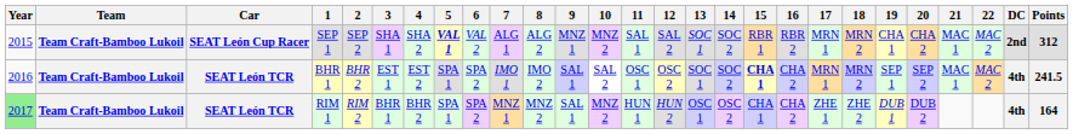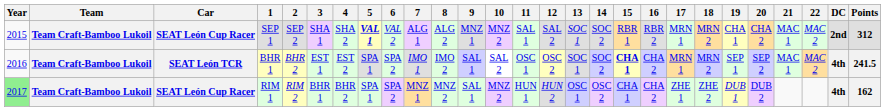RIM 1 | Car: SEAT León TCR -> SEAT León Cup Racer
RIM 1 | Points: 164 -> 162
